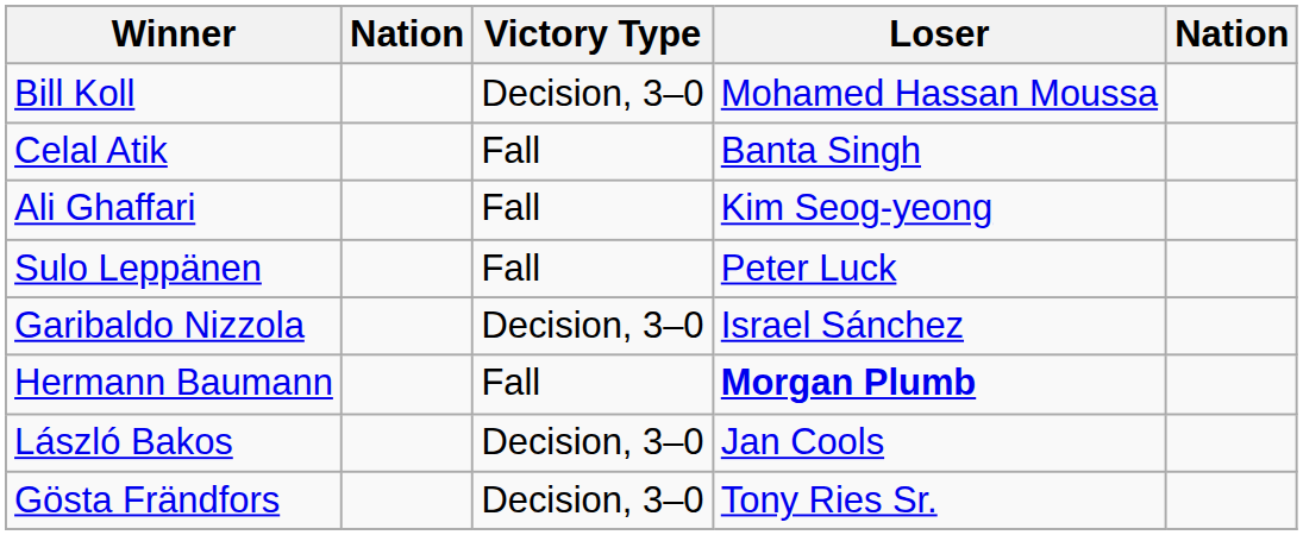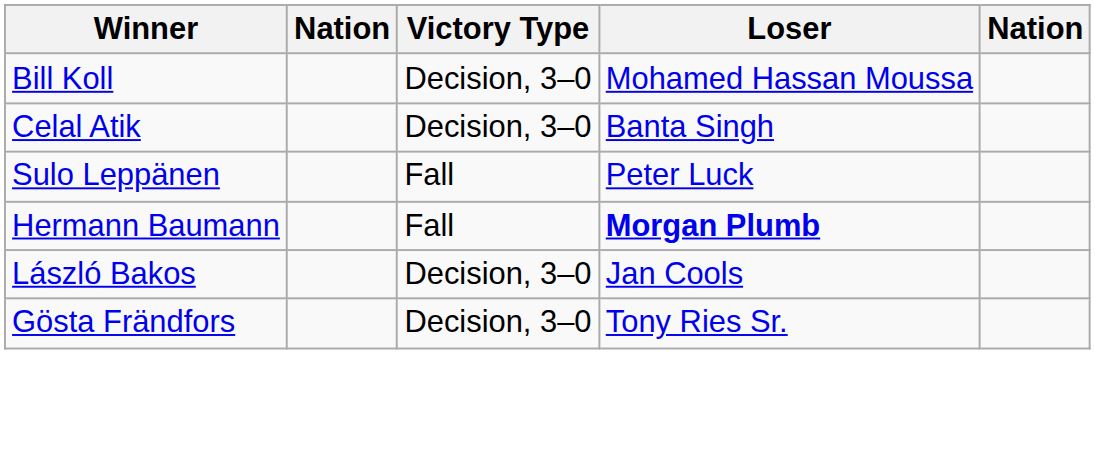Celal Atik | Victory Type: Fall -> Decision, 3–0
- row: Ali Ghaffari | Fall | Kim Seog-yeong
- row: Garibaldo Nizzola | Decision, 3–0 | Israel Sánchez
